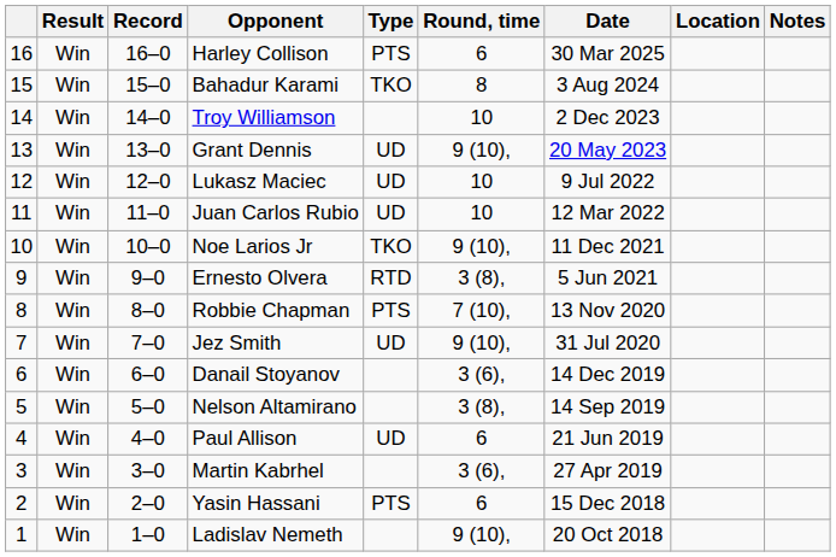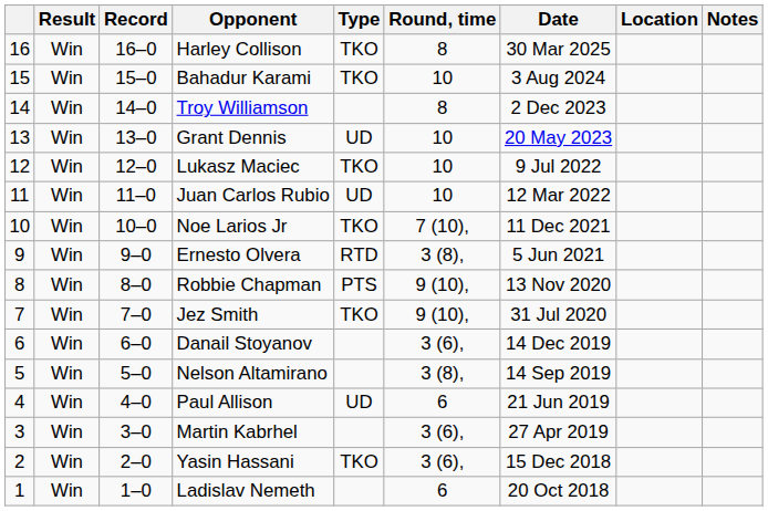Harley Collison | Type: PTS -> TKO
Harley Collison | Round, time: 6 -> 8
Bahadur Karami | Round, time: 8 -> 10
Troy Williamson | Round, time: 10 -> 8
Grant Dennis | Round, time: 9 (10), -> 10
Lukasz Maciec | Type: UD -> TKO
Noe Larios Jr | Round, time: 9 (10), -> 7 (10),
Robbie Chapman | Round, time: 7 (10), -> 9 (10),
Jez Smith | Type: UD -> TKO
Yasin Hassani | Type: PTS -> TKO
Yasin Hassani | Round, time: 6 -> 3 (6),
Ladislav Nemeth | Round, time: 9 (10), -> 6
